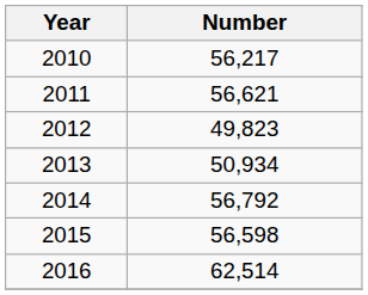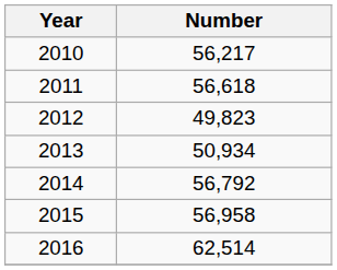2011 | Number: 56,621 -> 56,618
2015 | Number: 56,598 -> 56,958
